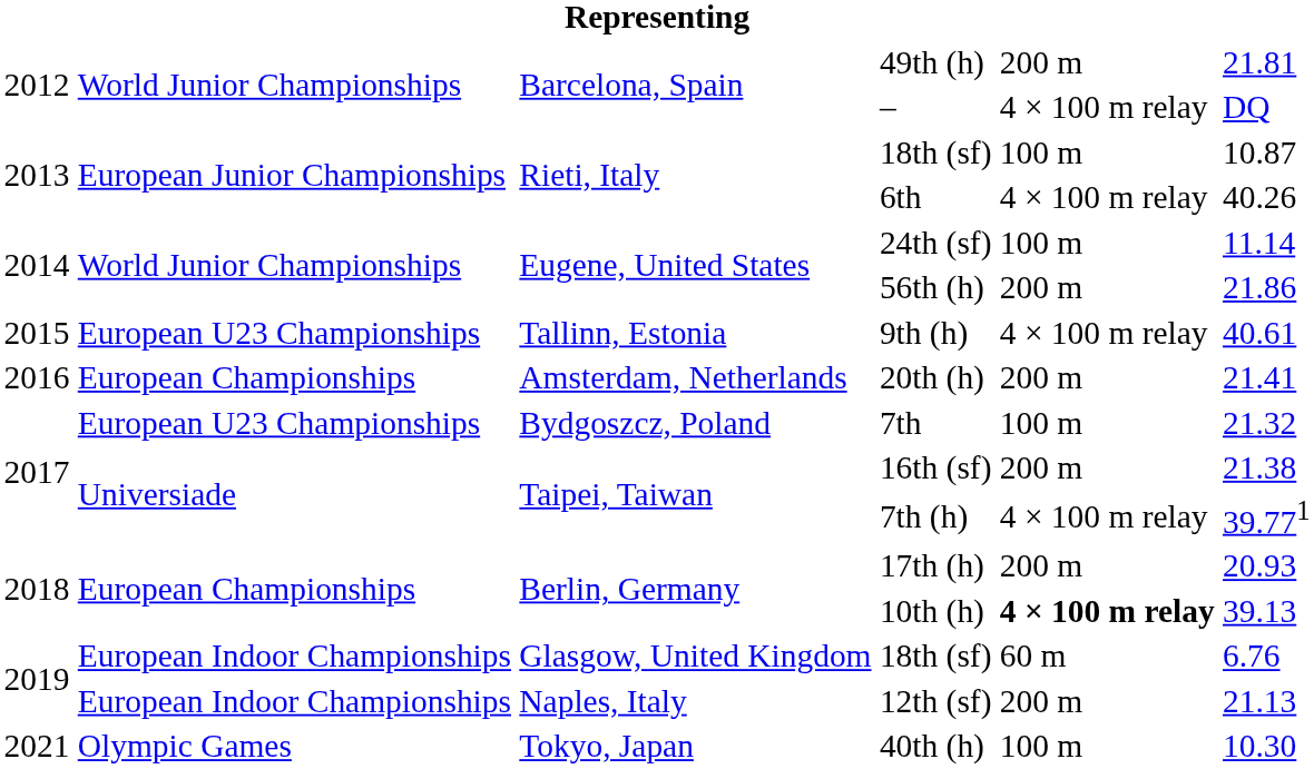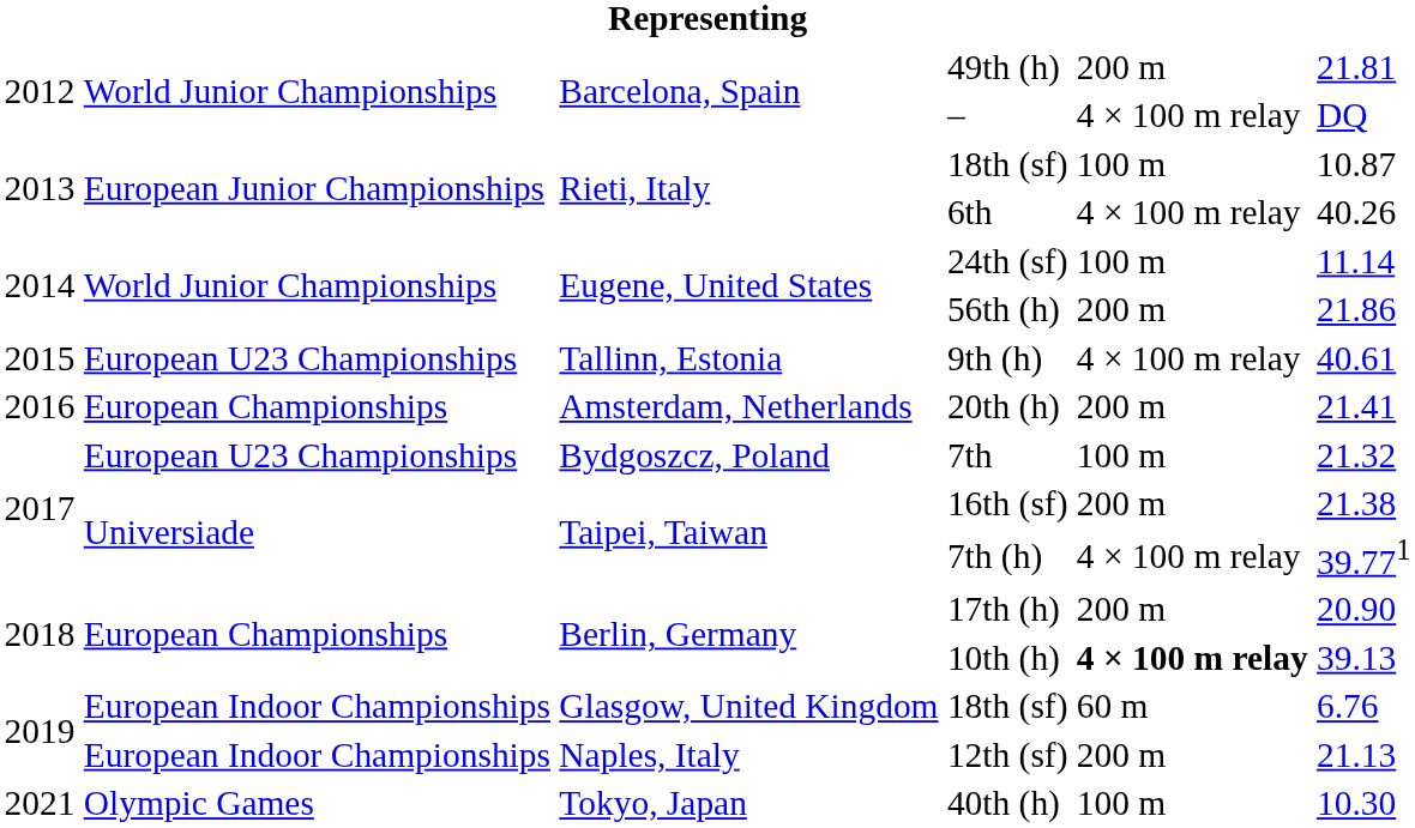17th (h) | column 6: 20.93 -> 20.90
